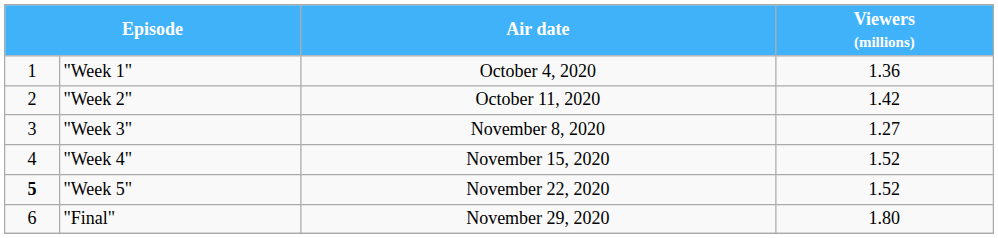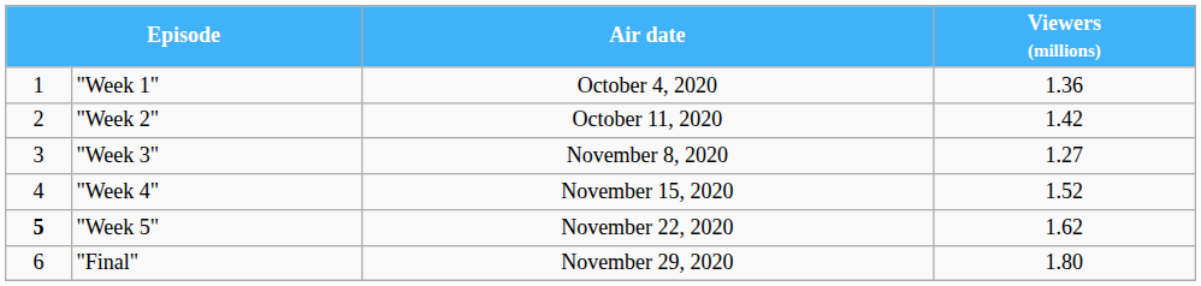"Week 5" | Viewers (millions): 1.52 -> 1.62
